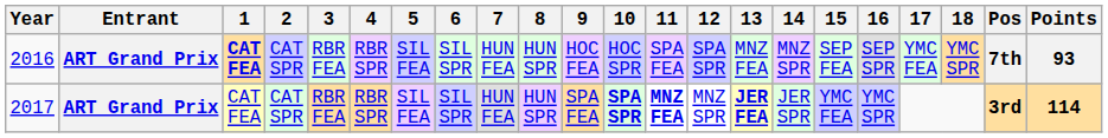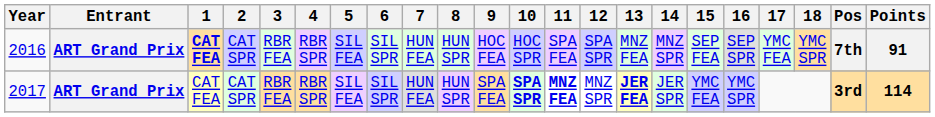2016 | Points: 93 -> 91
